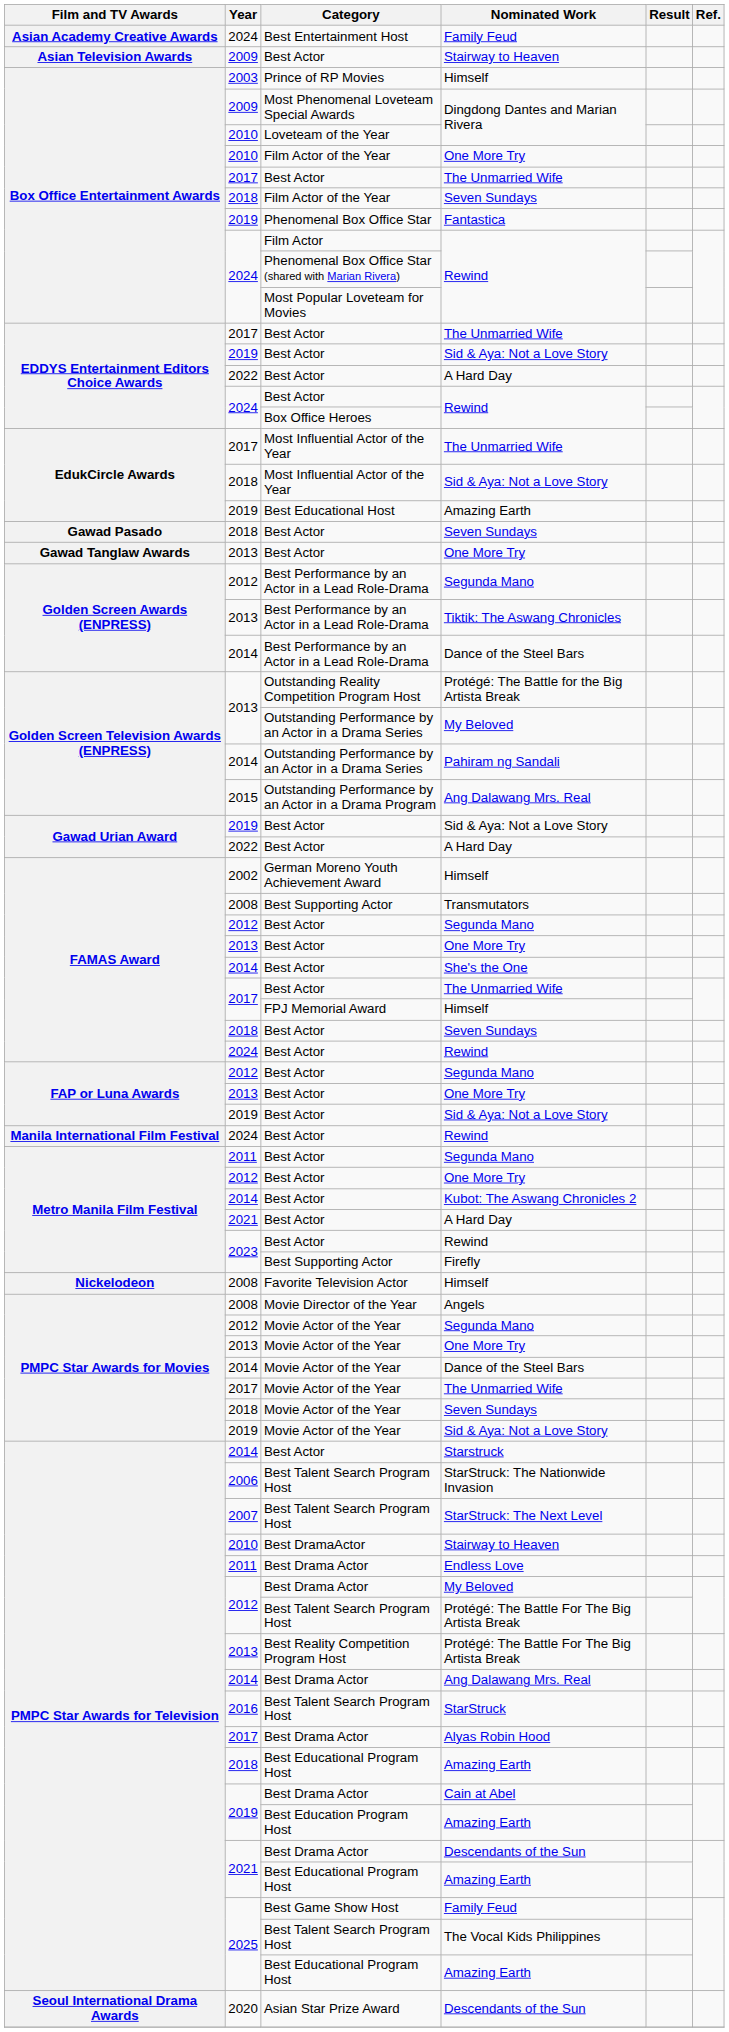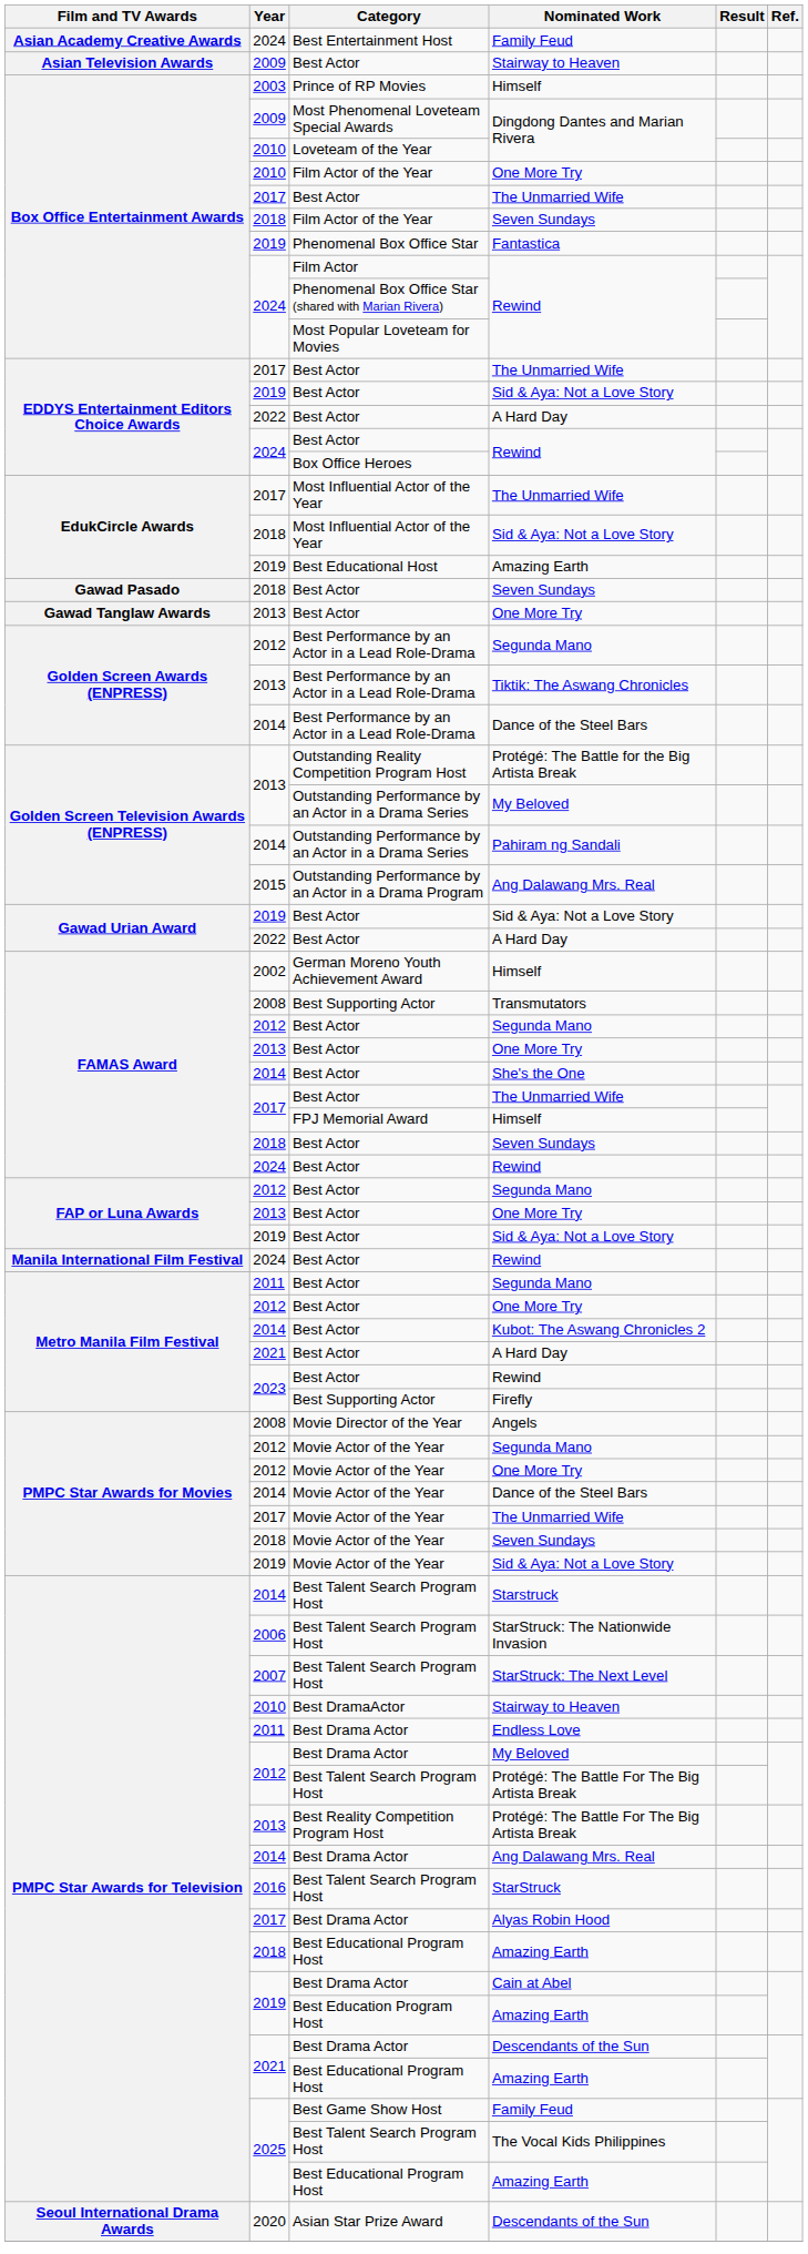- row: Nickelodeon | 2008 | Favorite Television Actor | Himself
PMPC Star Awards for Movies / One More Try | Year: 2013 -> 2012
Starstruck | Category: Best Actor -> Best Talent Search Program Host
